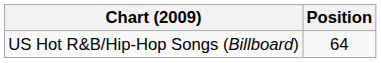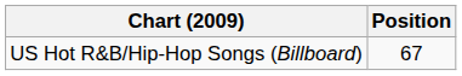US Hot R&B/Hip-Hop Songs (Billboard) | Position: 64 -> 67
